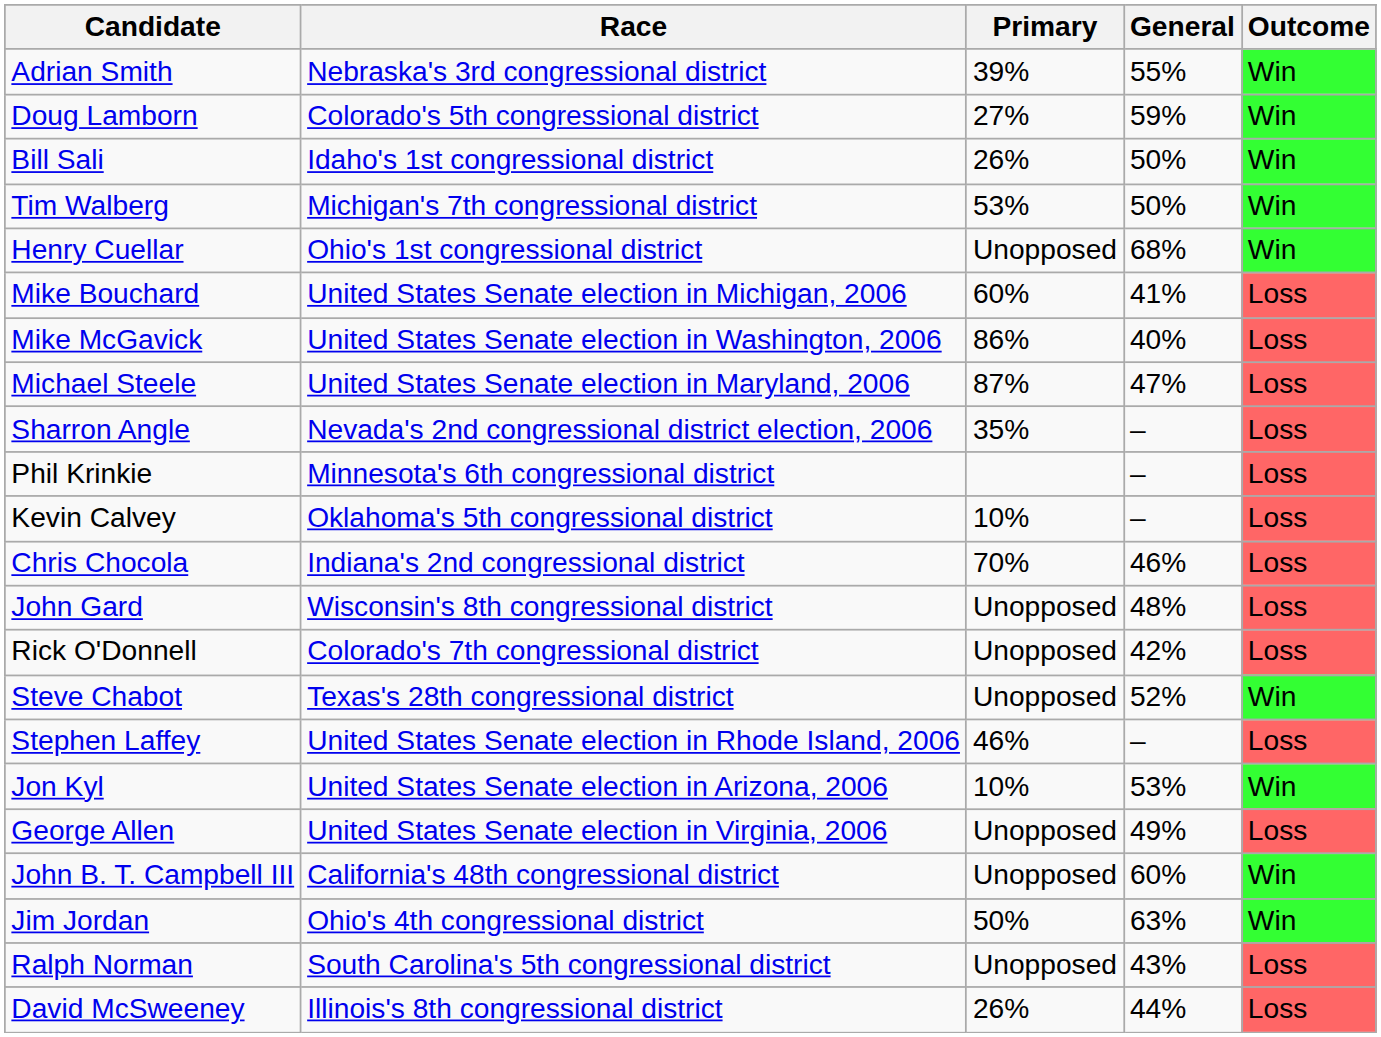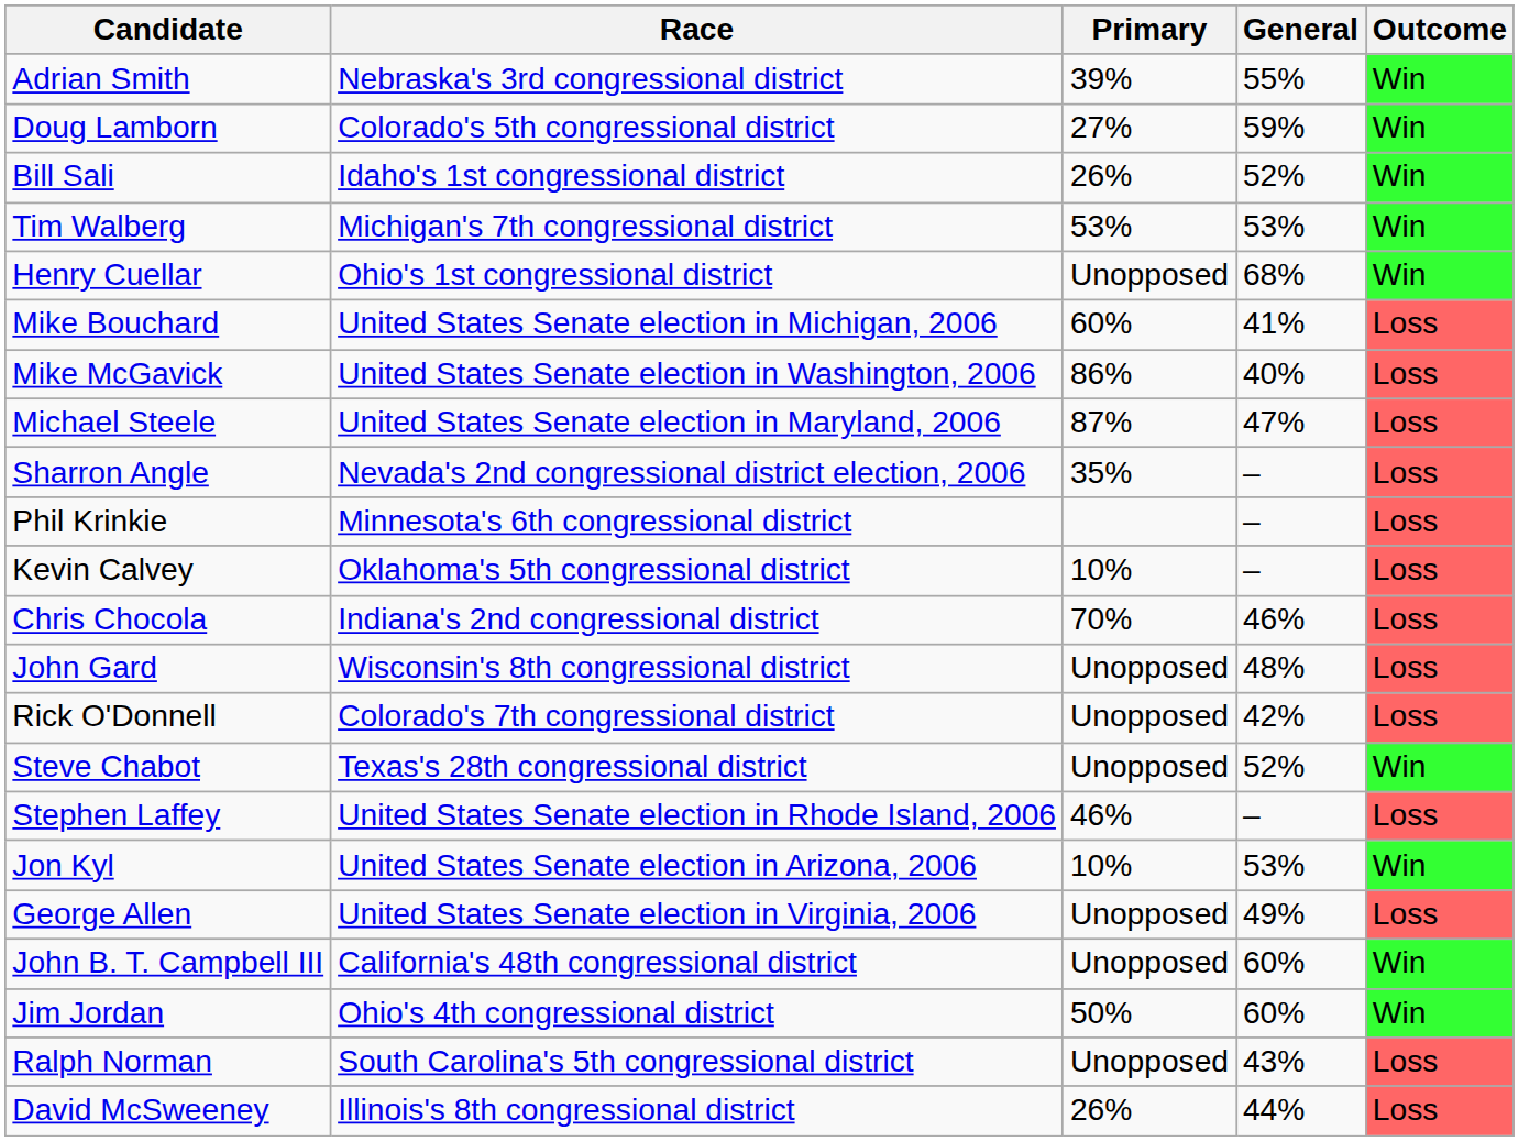Bill Sali | General: 50% -> 52%
Tim Walberg | General: 50% -> 53%
Jim Jordan | General: 63% -> 60%
